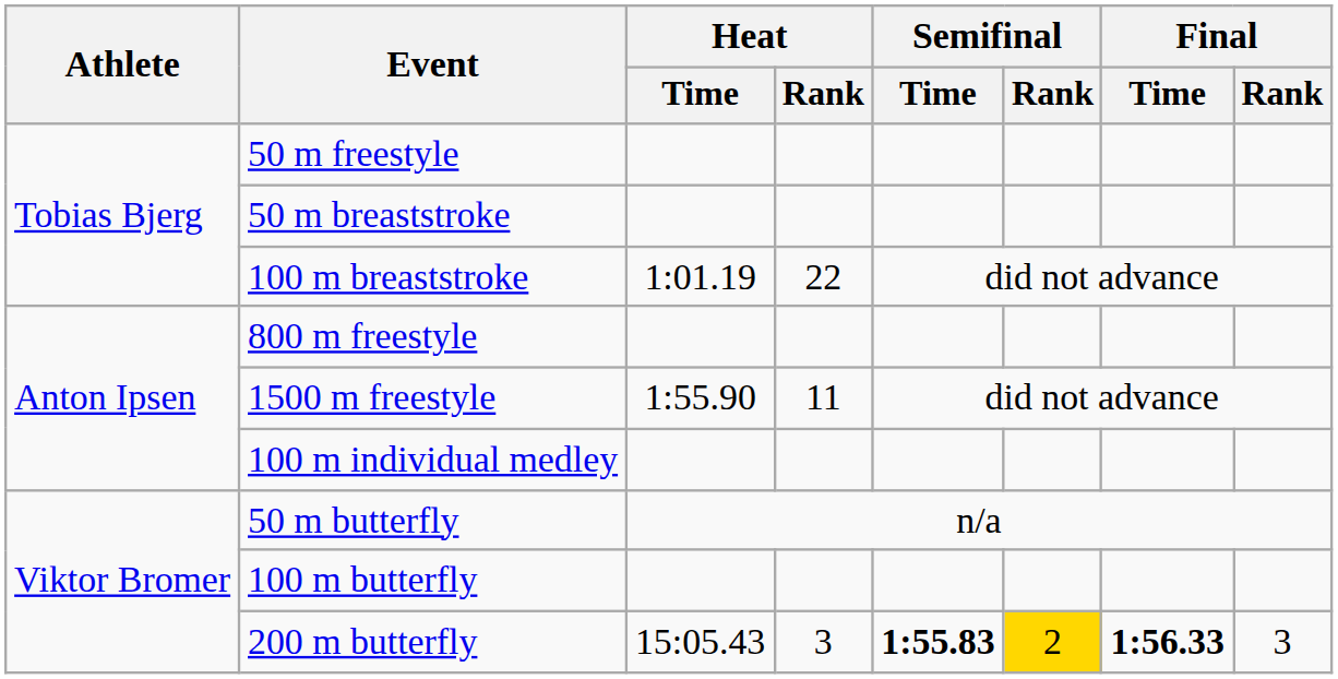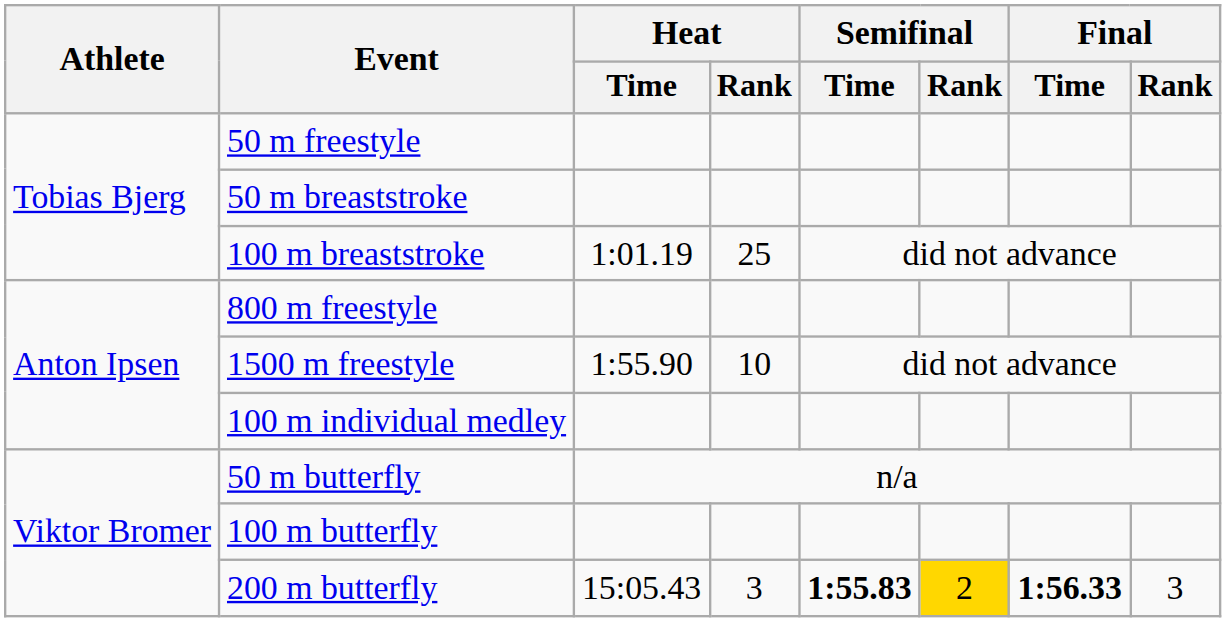100 m breaststroke | Heat / Rank: 22 -> 25
1500 m freestyle | Heat / Rank: 11 -> 10
